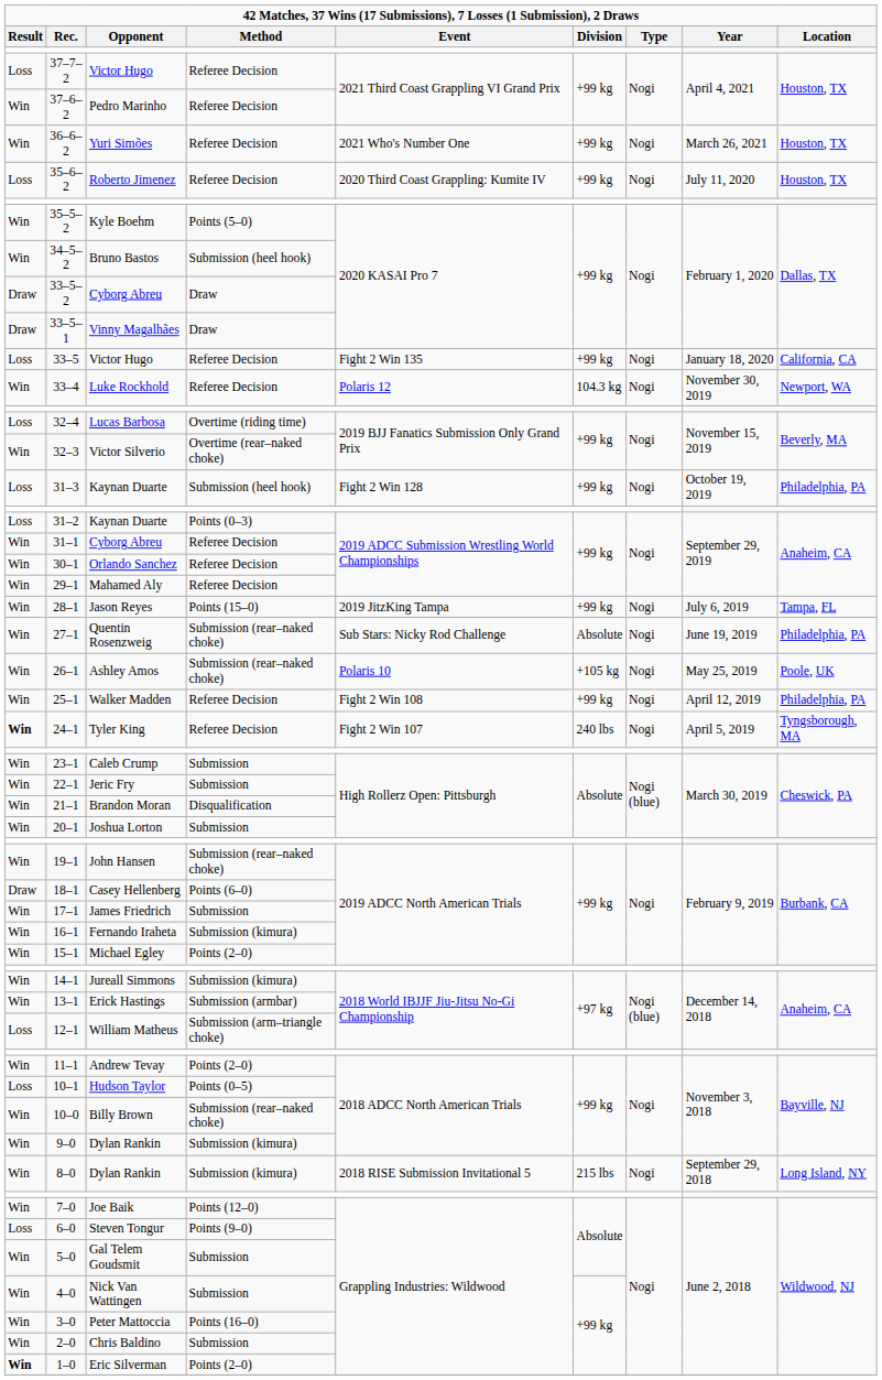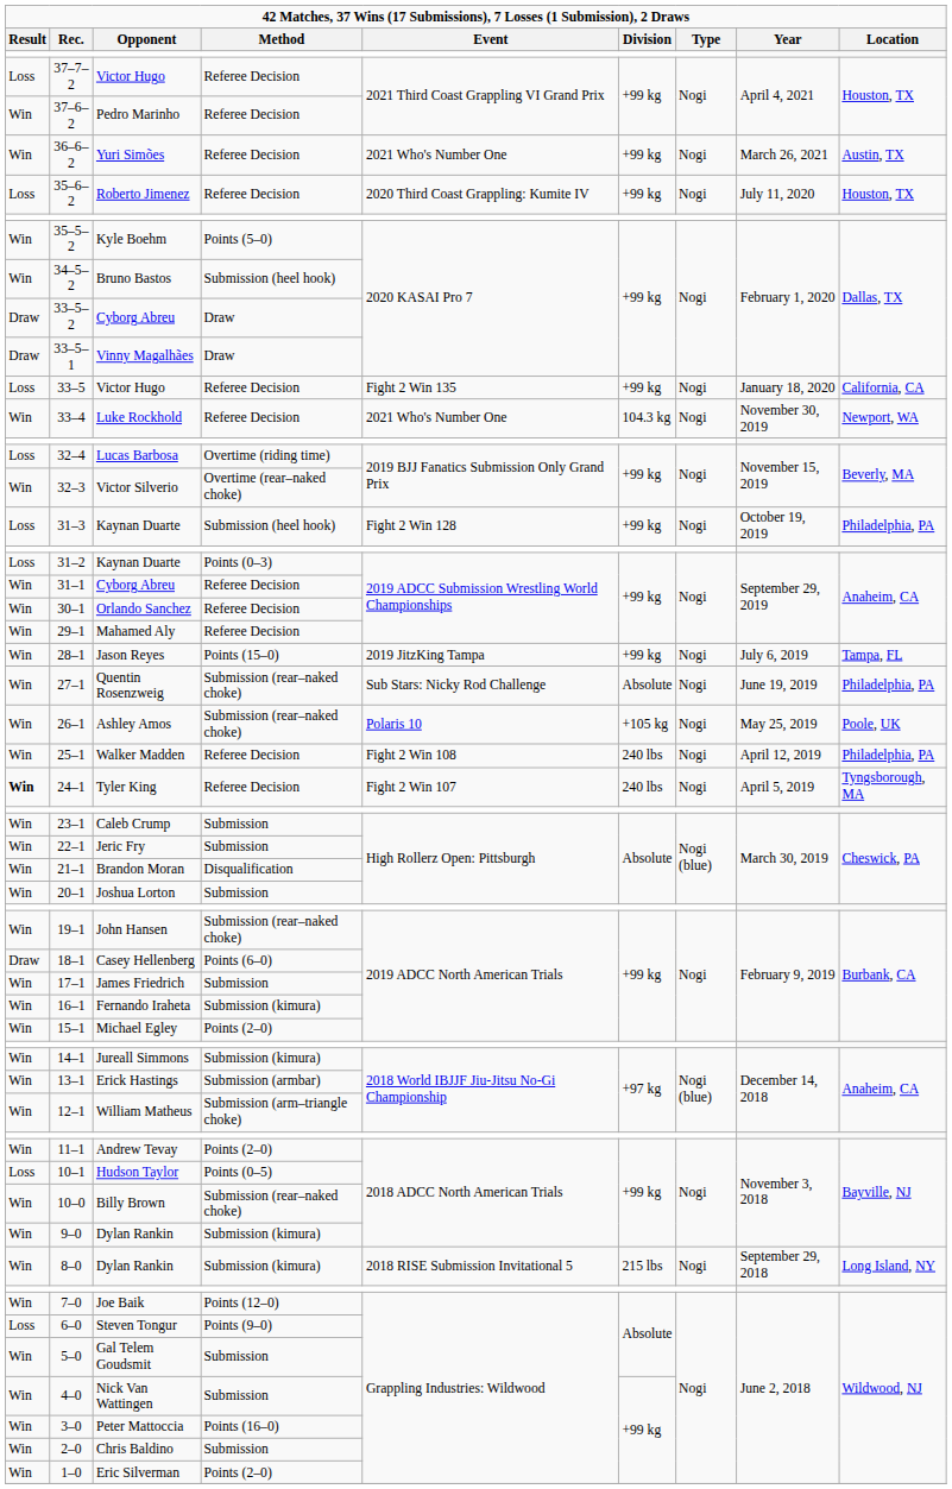Yuri Simões | Location: Houston, TX -> Austin, TX
Luke Rockhold | Event: Polaris 12 -> 2021 Who's Number One
Walker Madden | Division: +99 kg -> 240 lbs
William Matheus | Result: Loss -> Win
Eric Silverman | Result: bold -> normal
